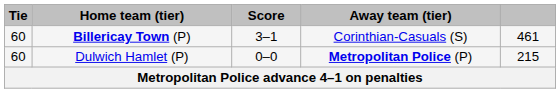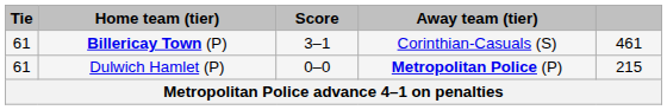Billericay Town (P) | Tie: 60 -> 61
Dulwich Hamlet (P) | Tie: 60 -> 61
